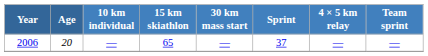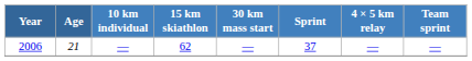2006 | Age: 20 -> 21
2006 | 15 km skiathlon: 65 -> 62
